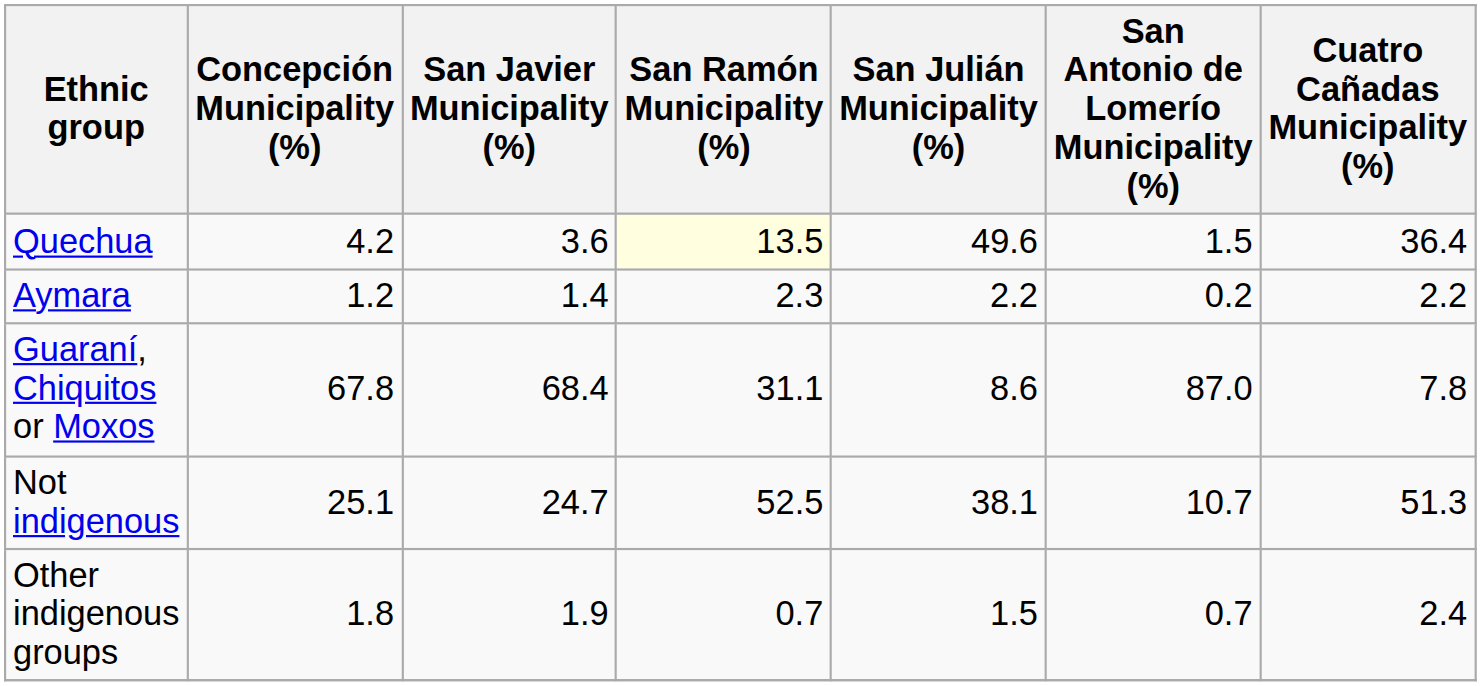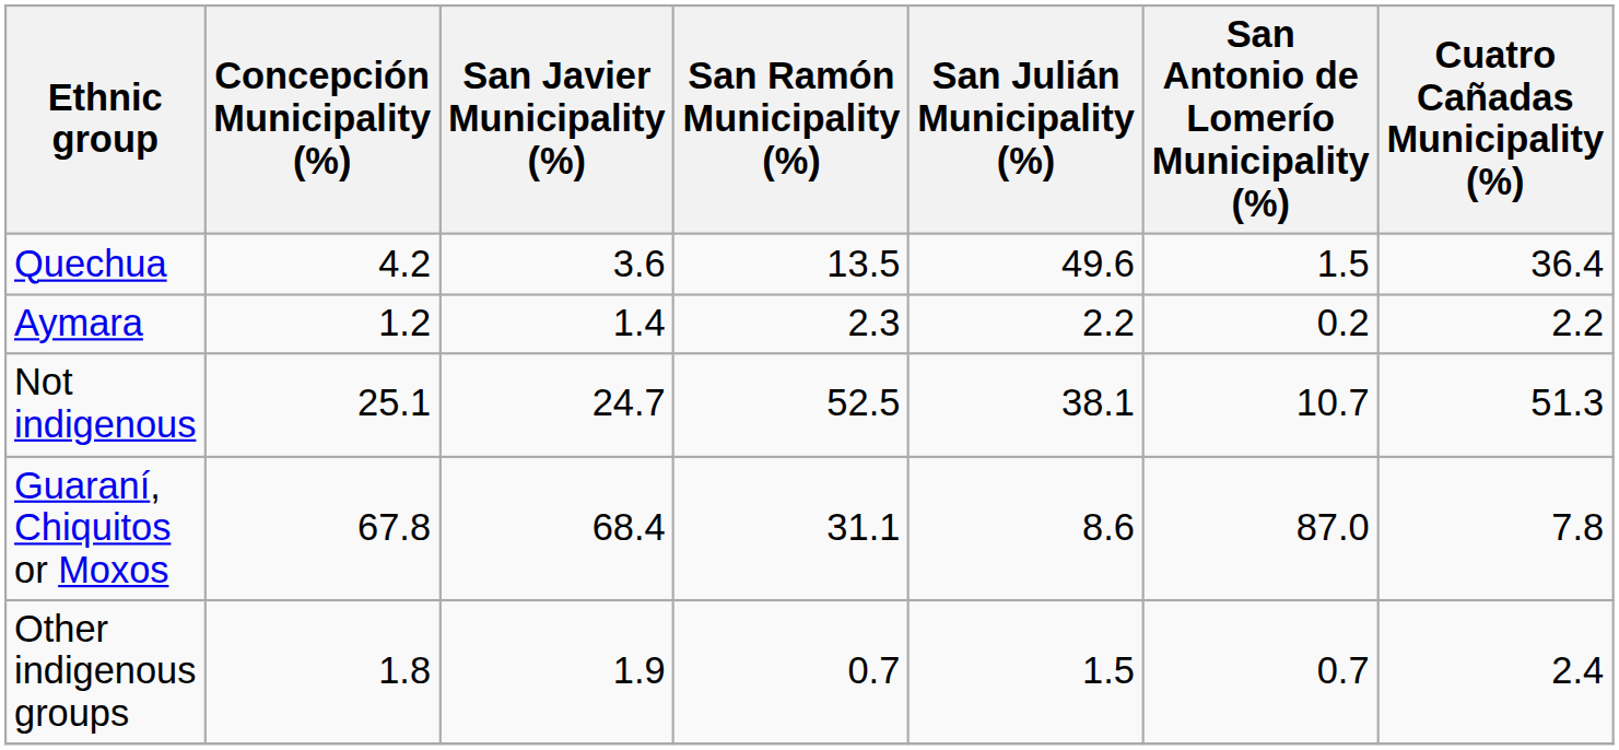Quechua | San Ramón Municipality (%): lightyellow background -> no background
rows swapped: Guaraní, Chiquitos or Moxos <-> Not indigenous
